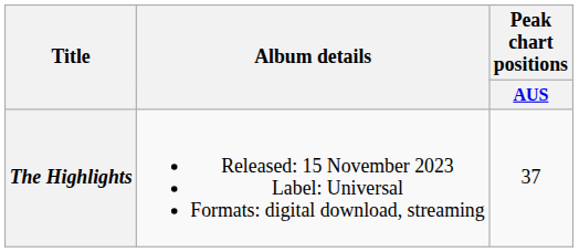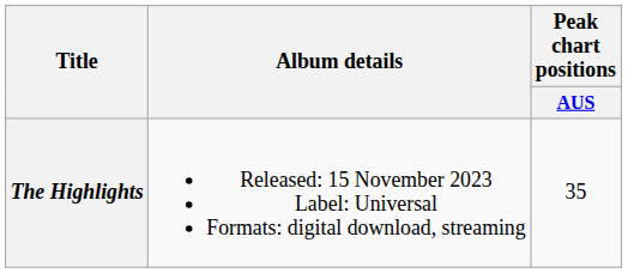The Highlights | Peak chart positions / AUS: 37 -> 35
